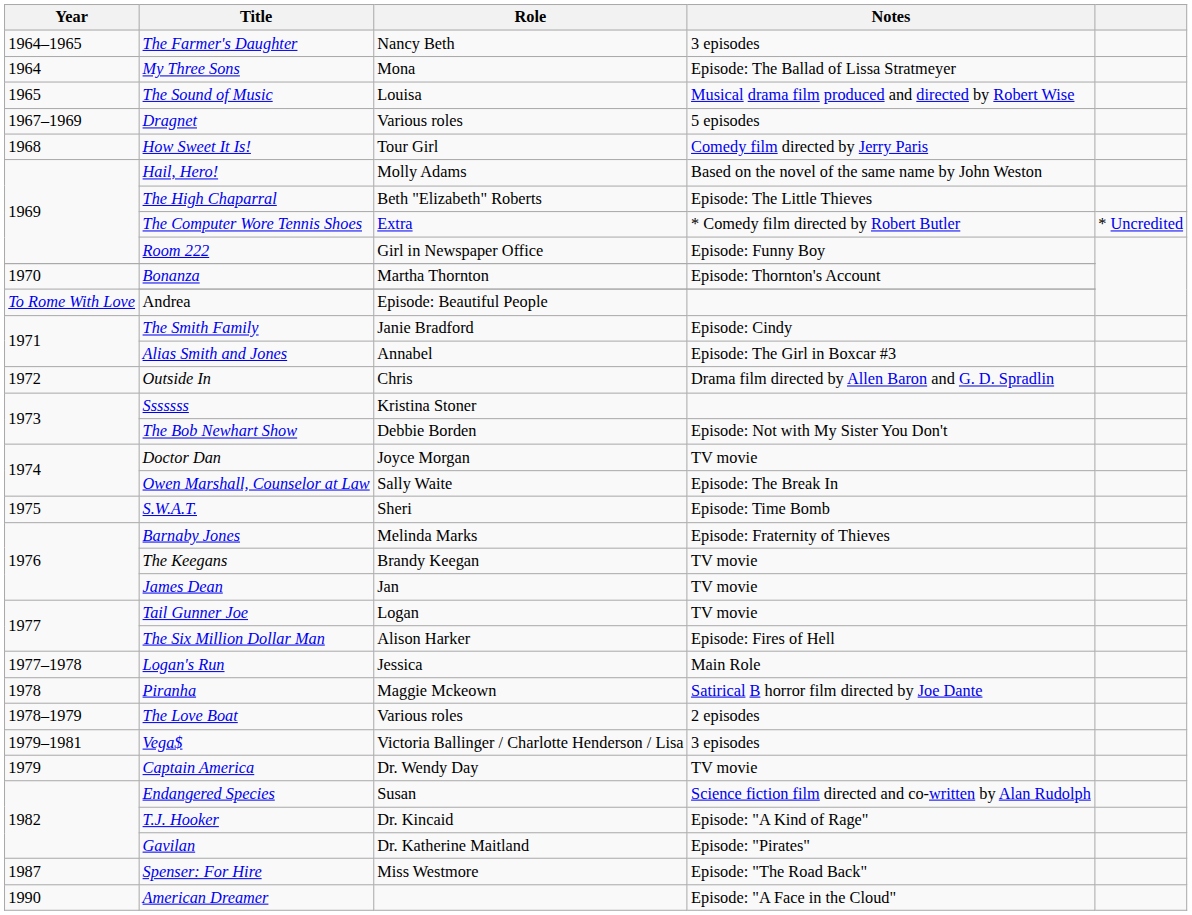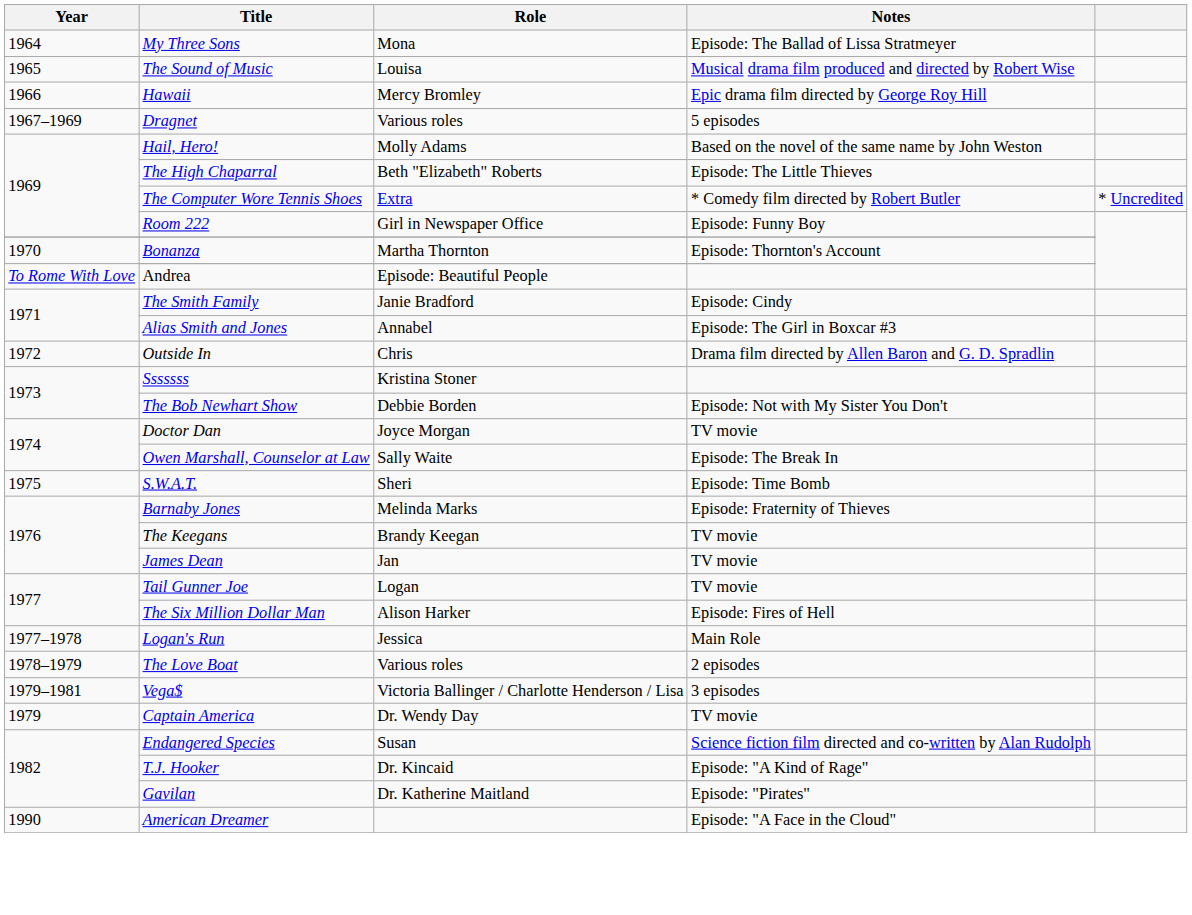- row: 1964–1965 | The Farmer's Daughter | Nancy Beth | 3 episodes
+ row: 1966 | Hawaii | Mercy Bromley | Epic drama film directed by George Roy Hill
- row: 1968 | How Sweet It Is! | Tour Girl | Comedy film directed by Jerry Paris
- row: 1978 | Piranha | Maggie Mckeown | Satirical B horror film directed by Joe Dante
- row: 1987 | Spenser: For Hire | Miss Westmore | Episode: "The Road Back"
